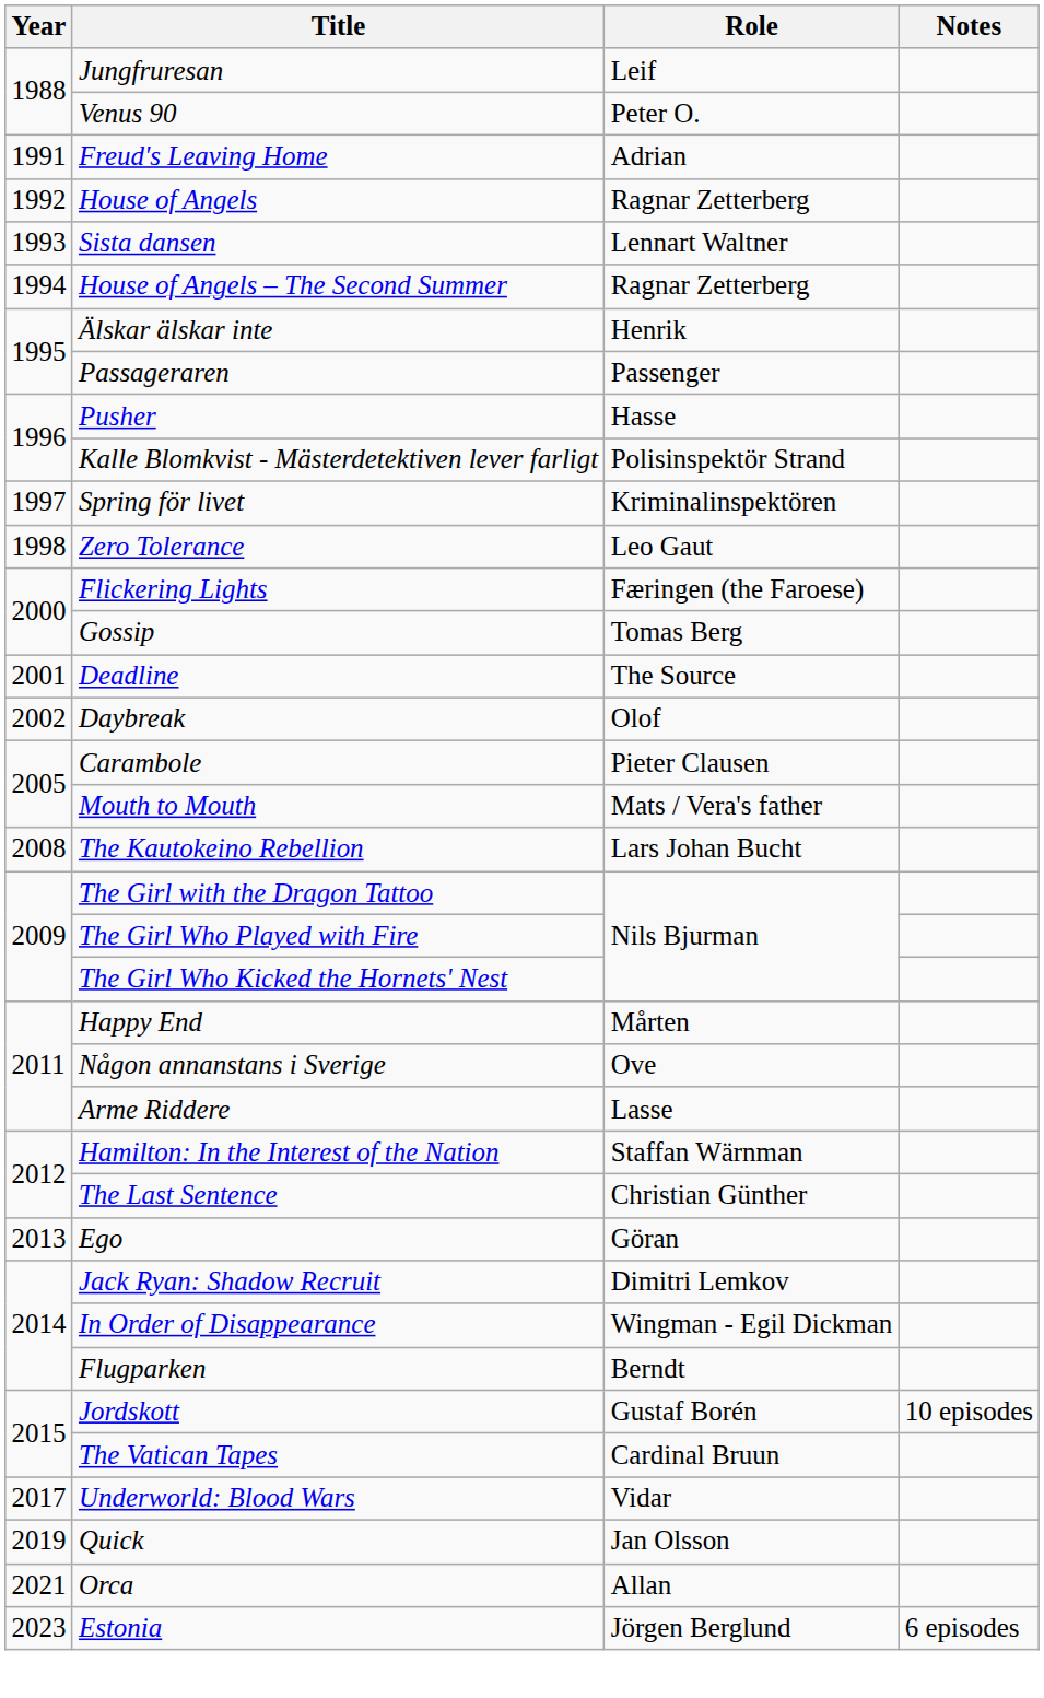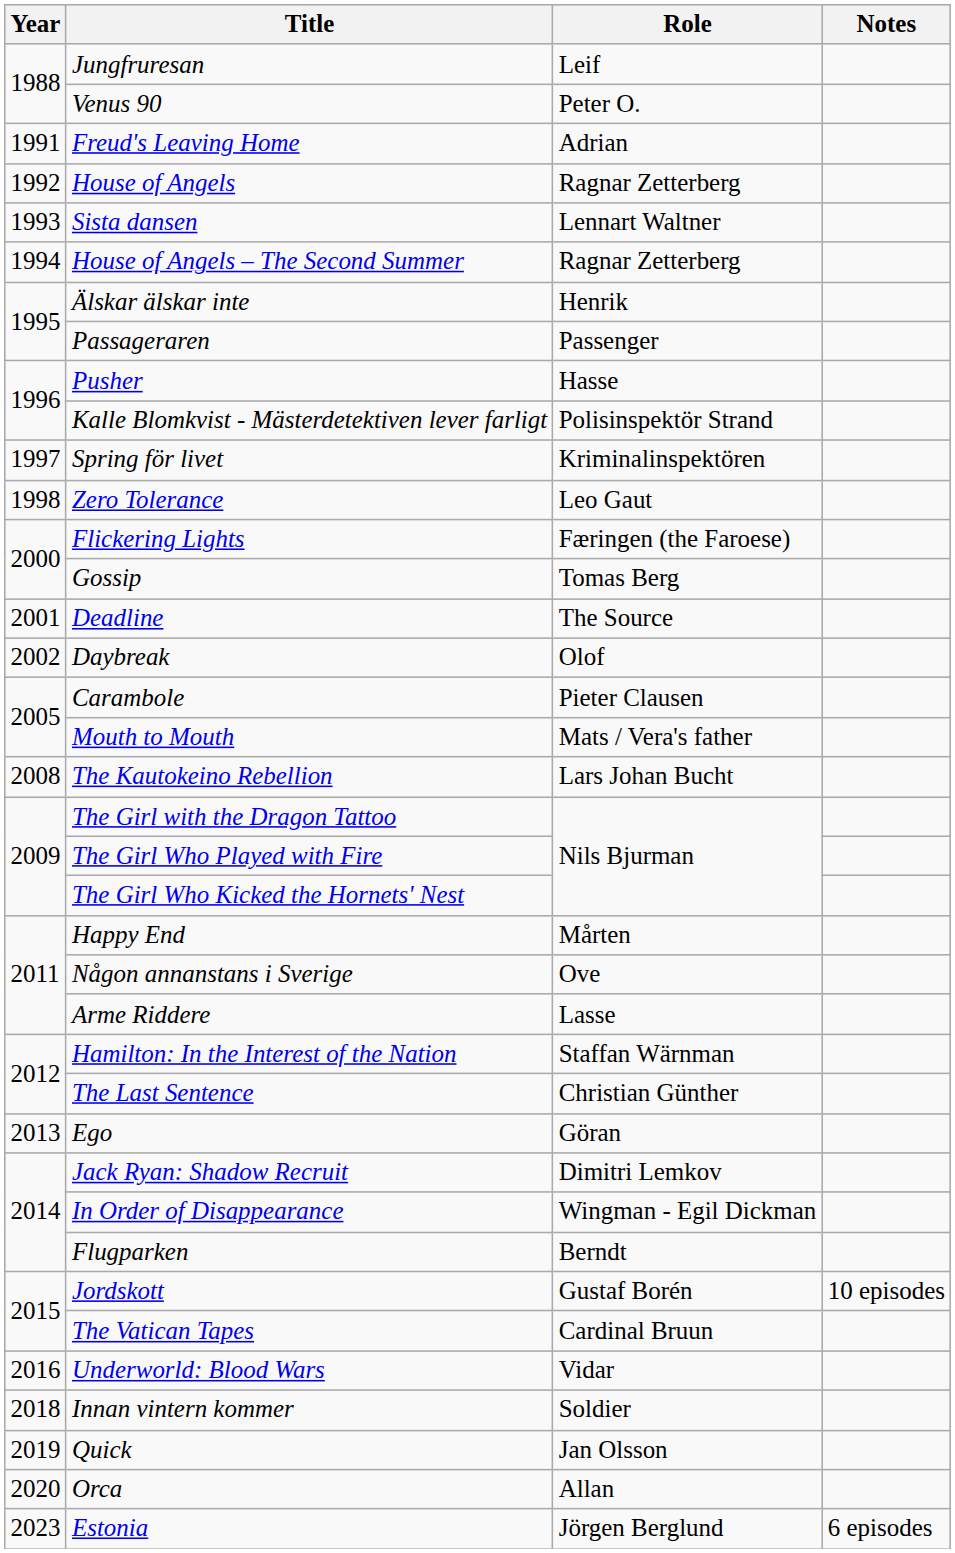Underworld: Blood Wars | Year: 2017 -> 2016
+ row: 2018 | Innan vintern kommer | Soldier
Orca | Year: 2021 -> 2020
